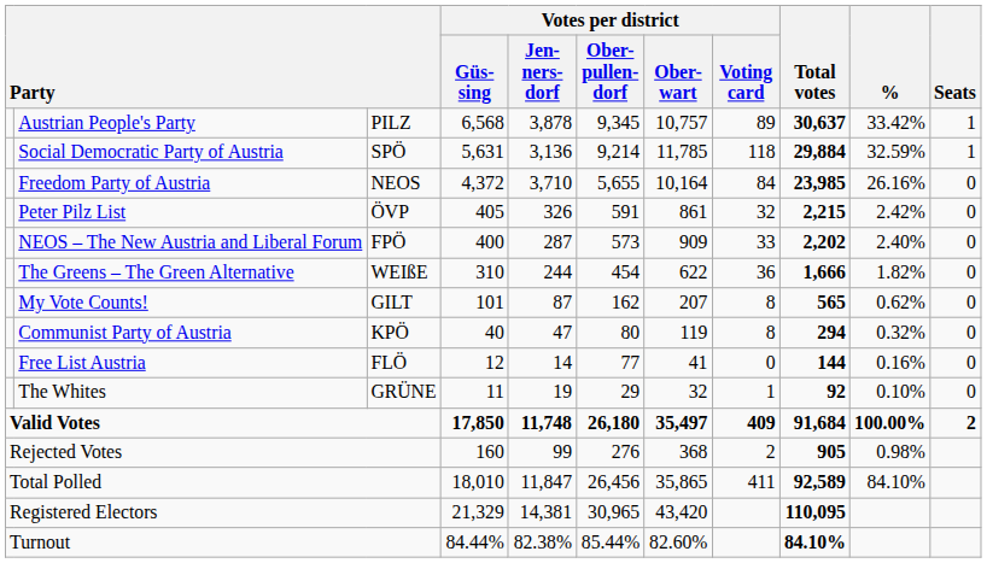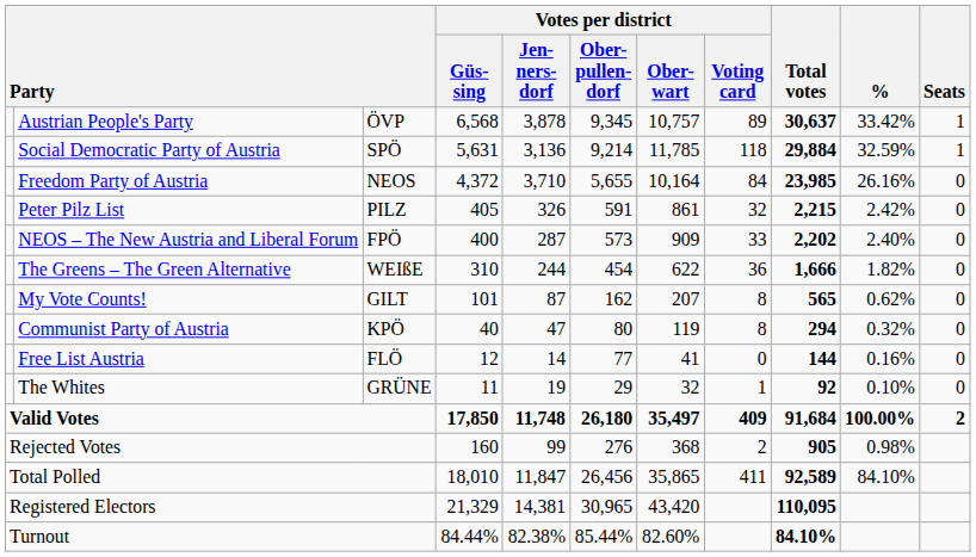Austrian People's Party | column 3: PILZ -> ÖVP
Peter Pilz List | column 3: ÖVP -> PILZ
